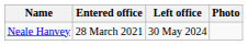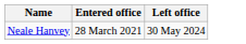- column: Photo
